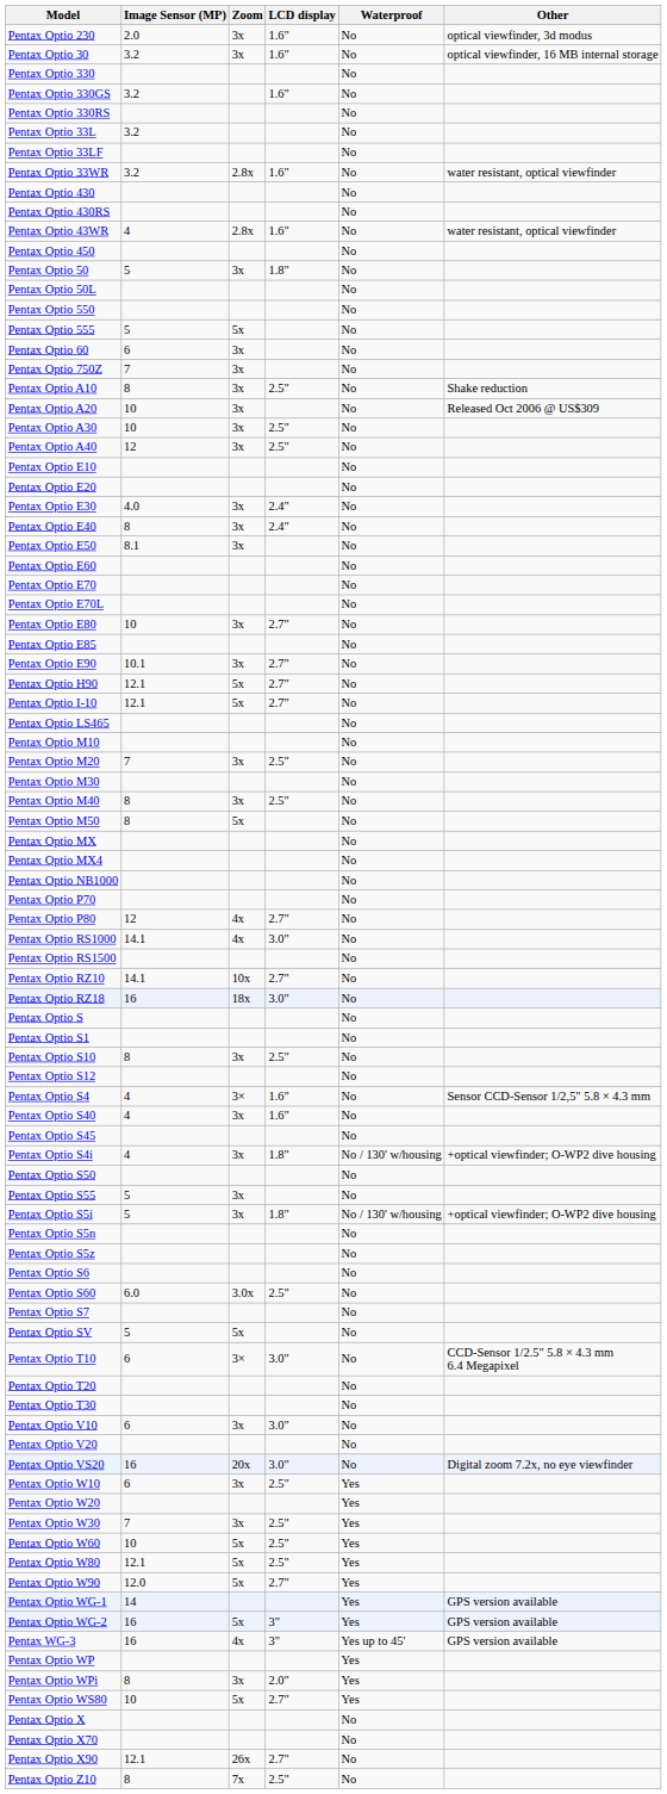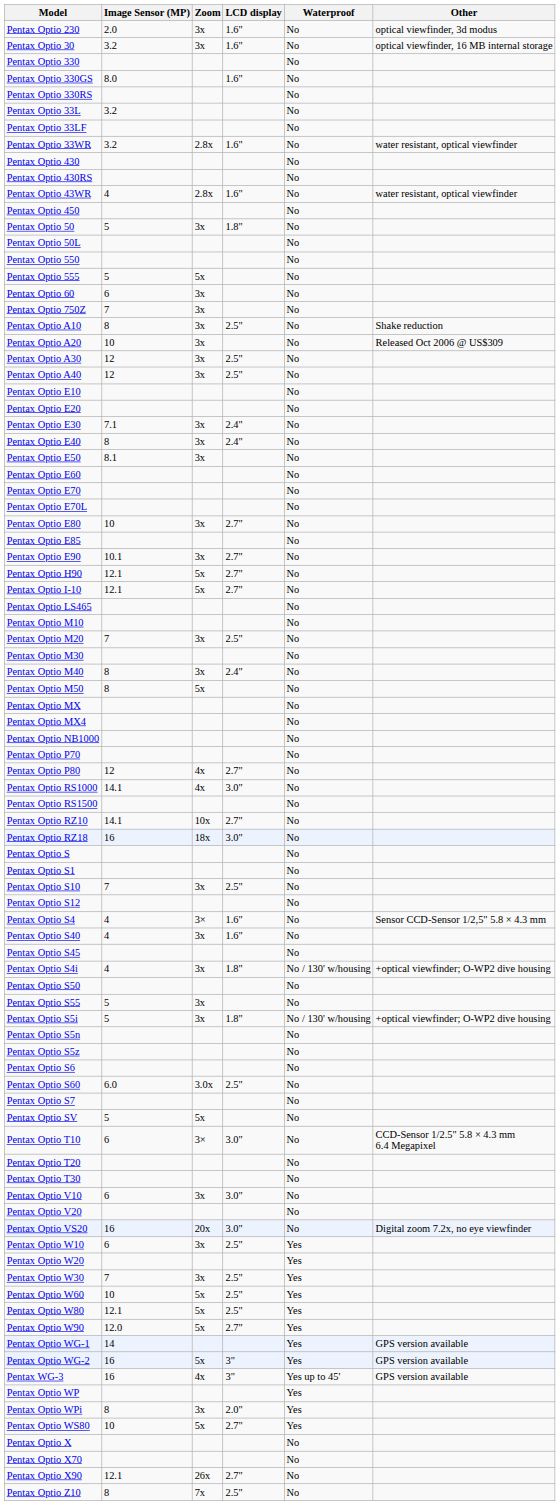Pentax Optio 330GS | Image Sensor (MP): 3.2 -> 8.0
Pentax Optio A30 | Image Sensor (MP): 10 -> 12
Pentax Optio E30 | Image Sensor (MP): 4.0 -> 7.1
Pentax Optio M40 | LCD display: 2.5" -> 2.4"
Pentax Optio S10 | Image Sensor (MP): 8 -> 7
